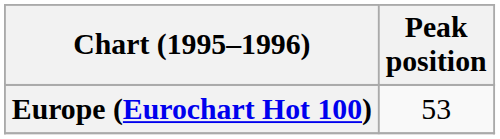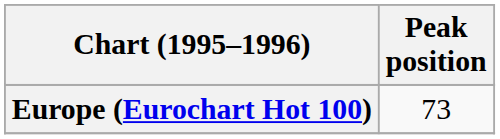Europe (Eurochart Hot 100) | Peak position: 53 -> 73
